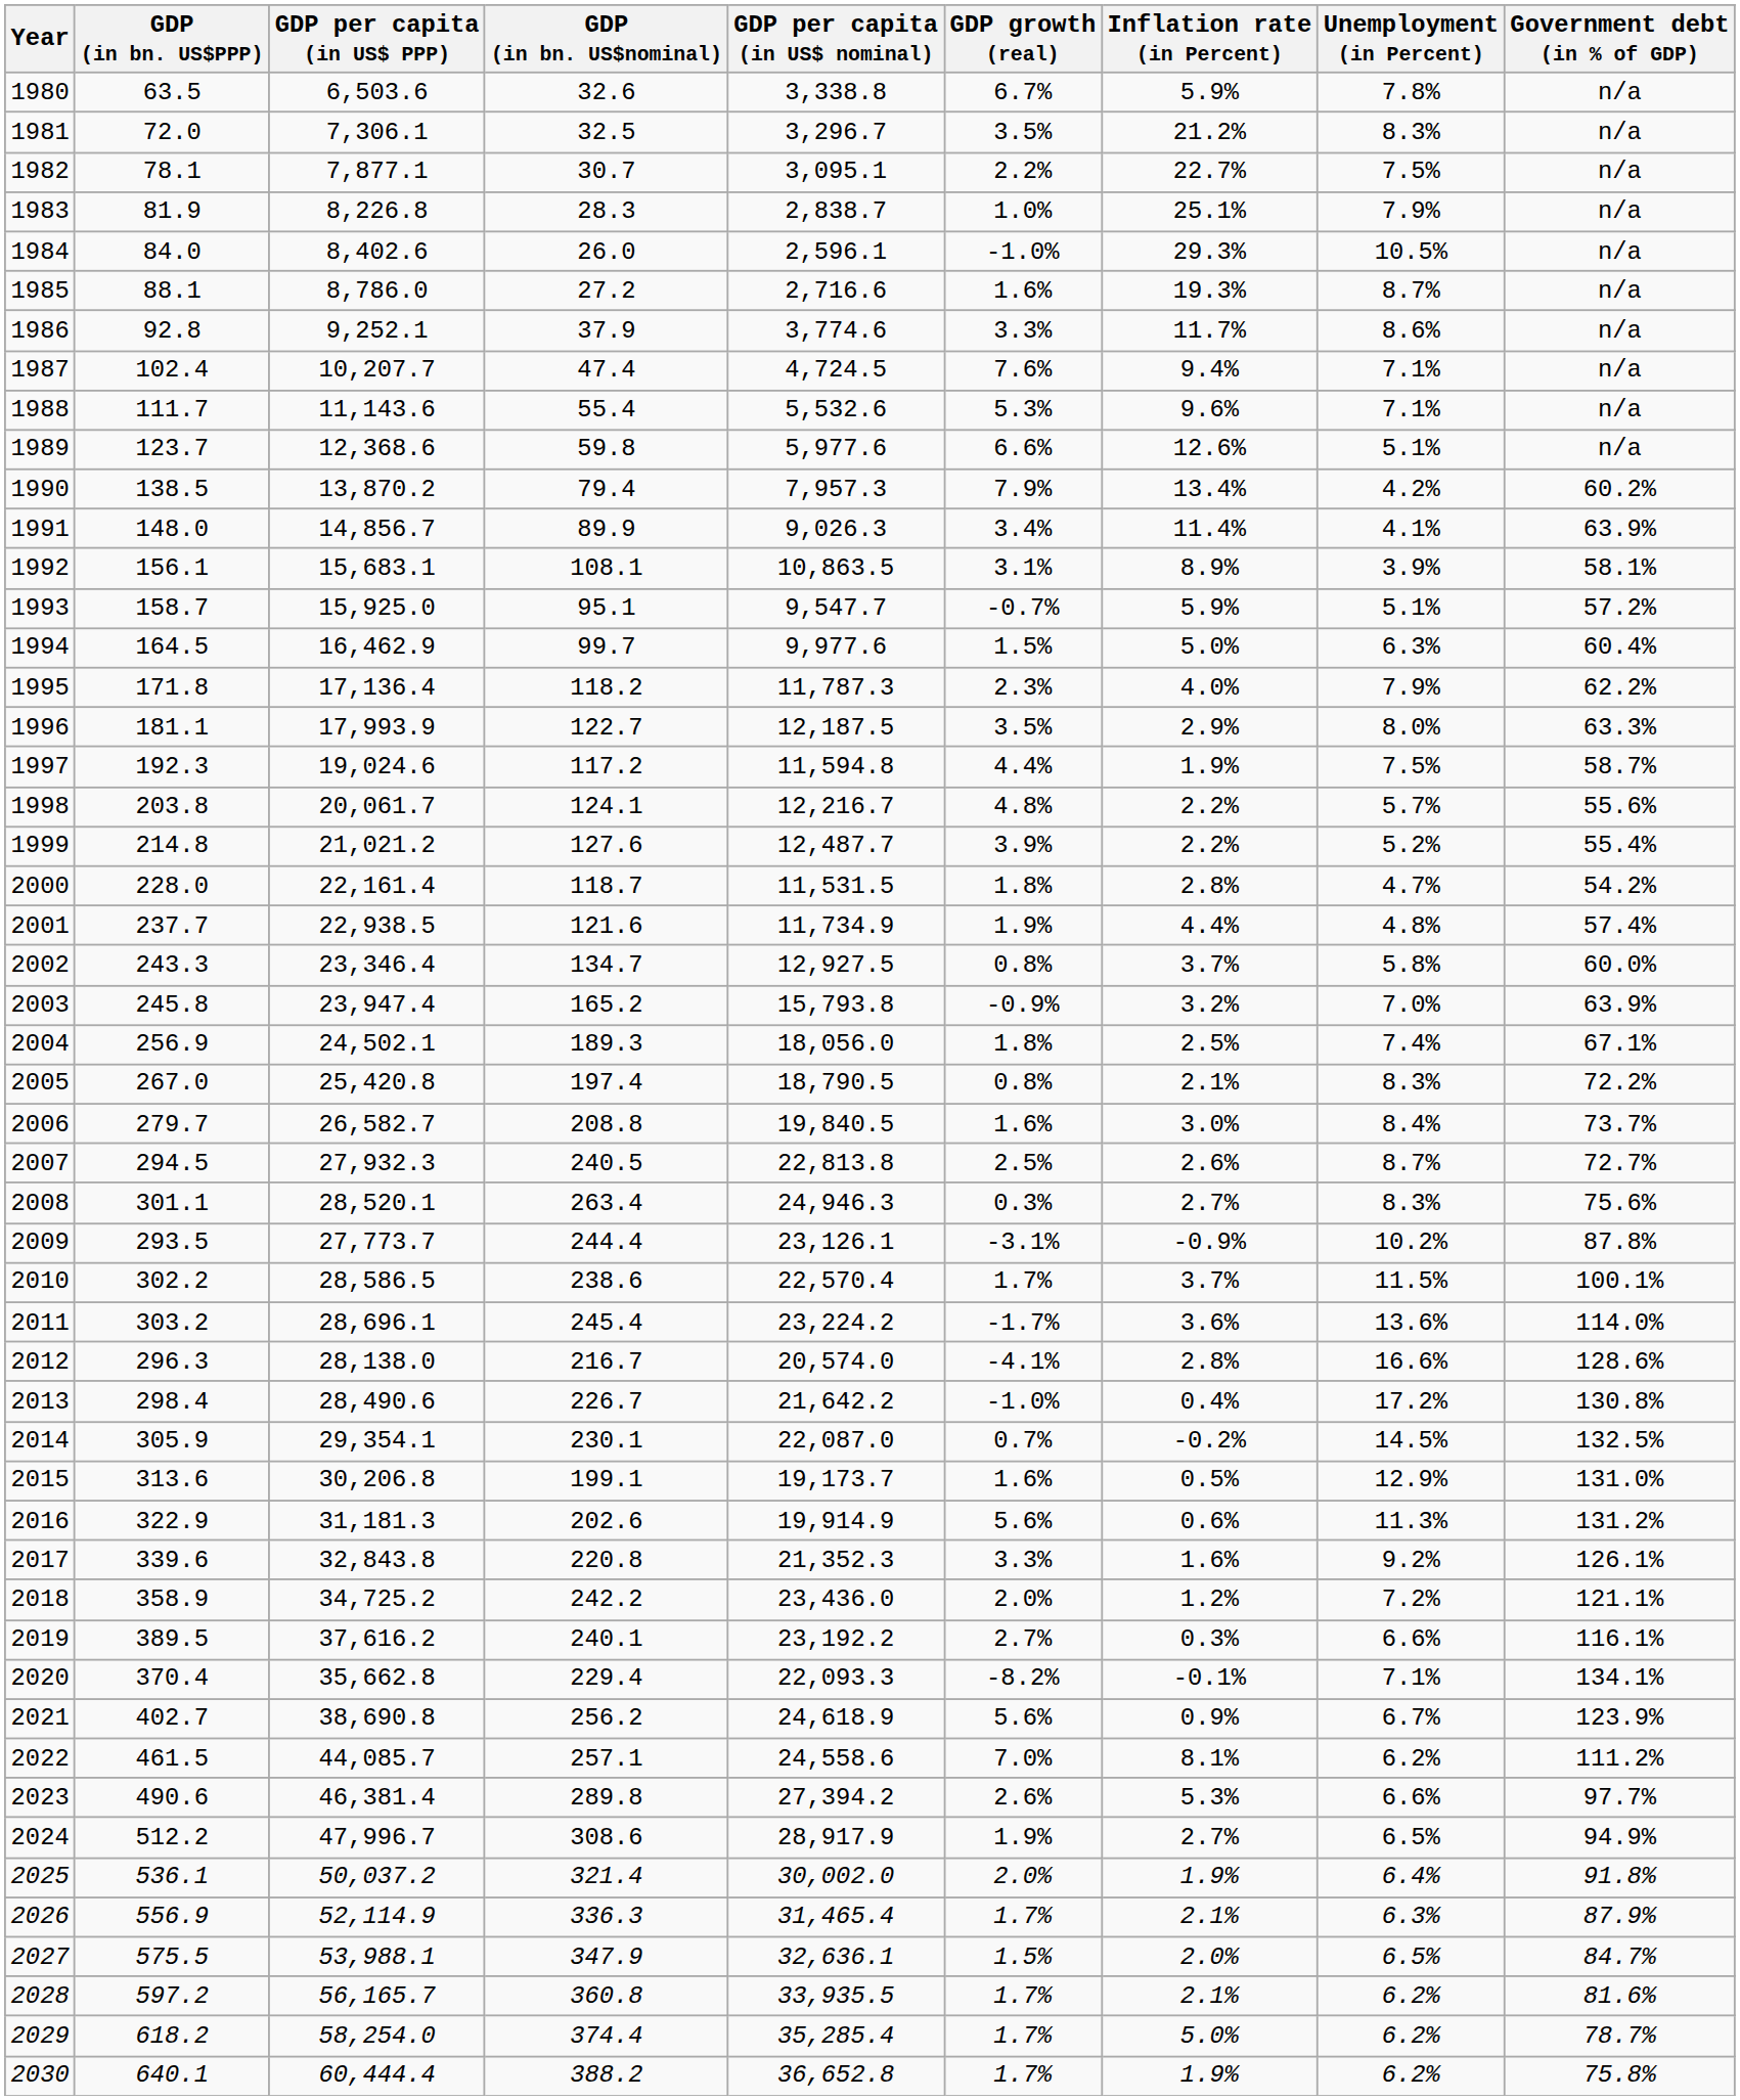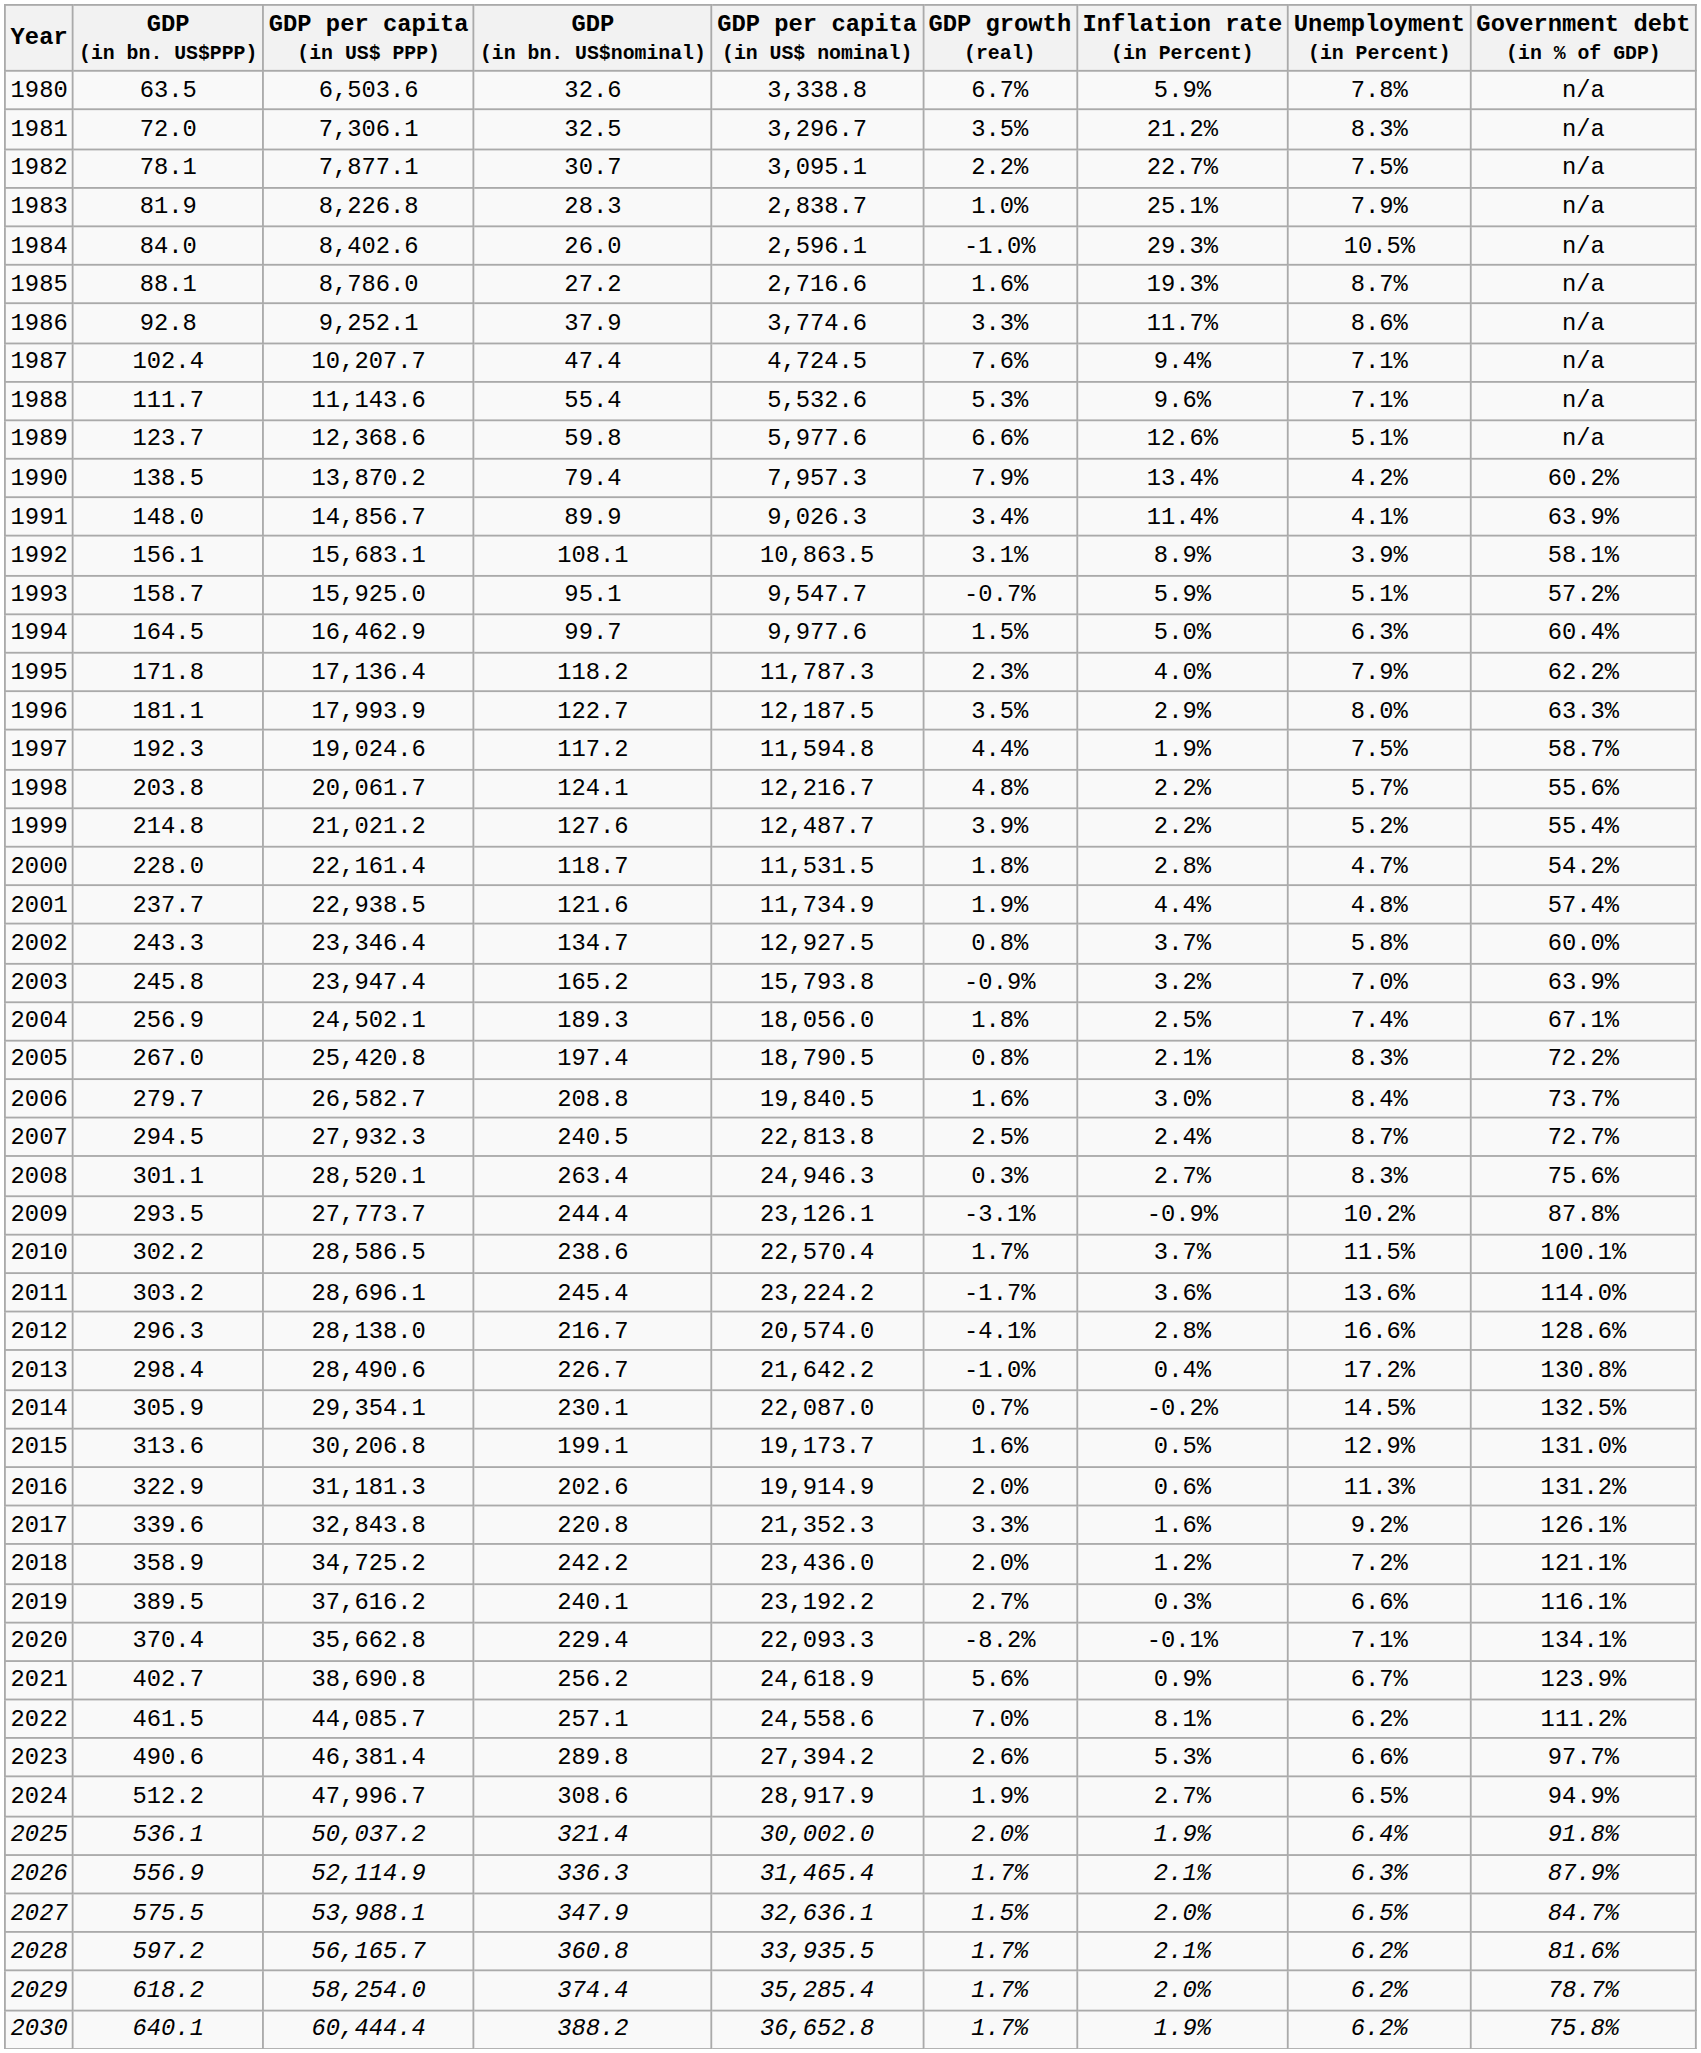2007 | Inflation rate (in Percent): 2.6% -> 2.4%
2016 | GDP growth (real): 5.6% -> 2.0%
2029 | Inflation rate (in Percent): 5.0% -> 2.0%
